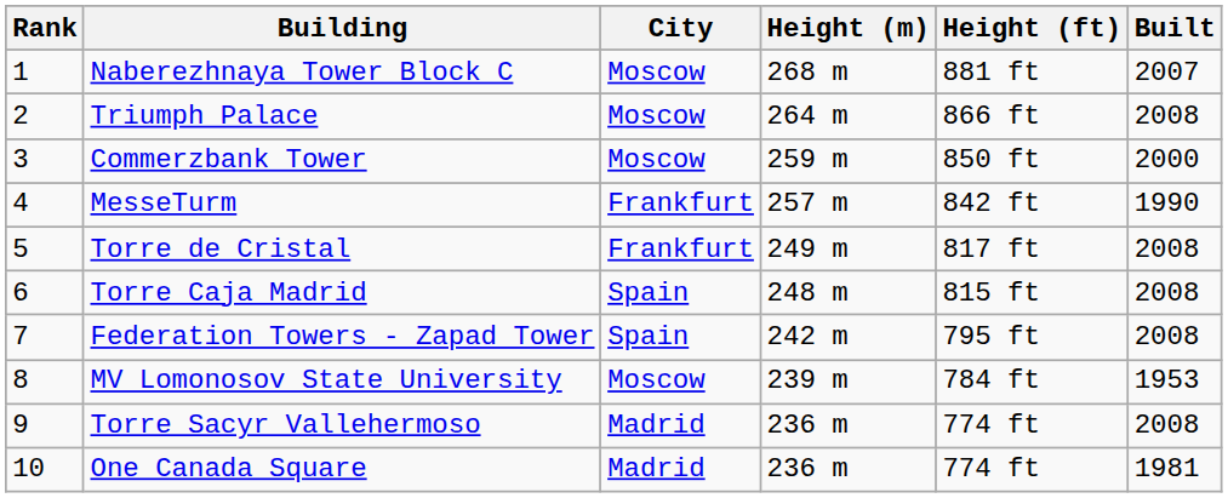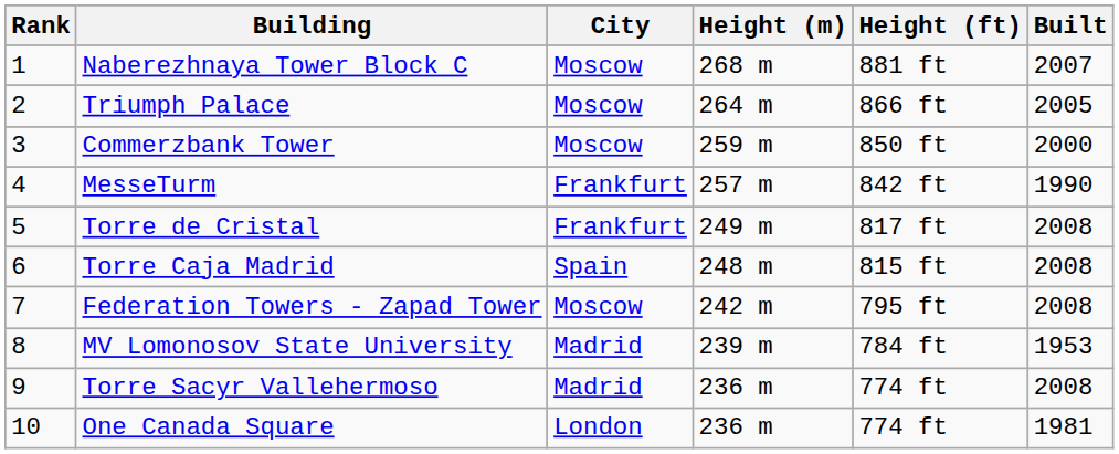Triumph Palace | Built: 2008 -> 2005
Federation Towers - Zapad Tower | City: Spain -> Moscow
MV Lomonosov State University | City: Moscow -> Madrid
One Canada Square | City: Madrid -> London
